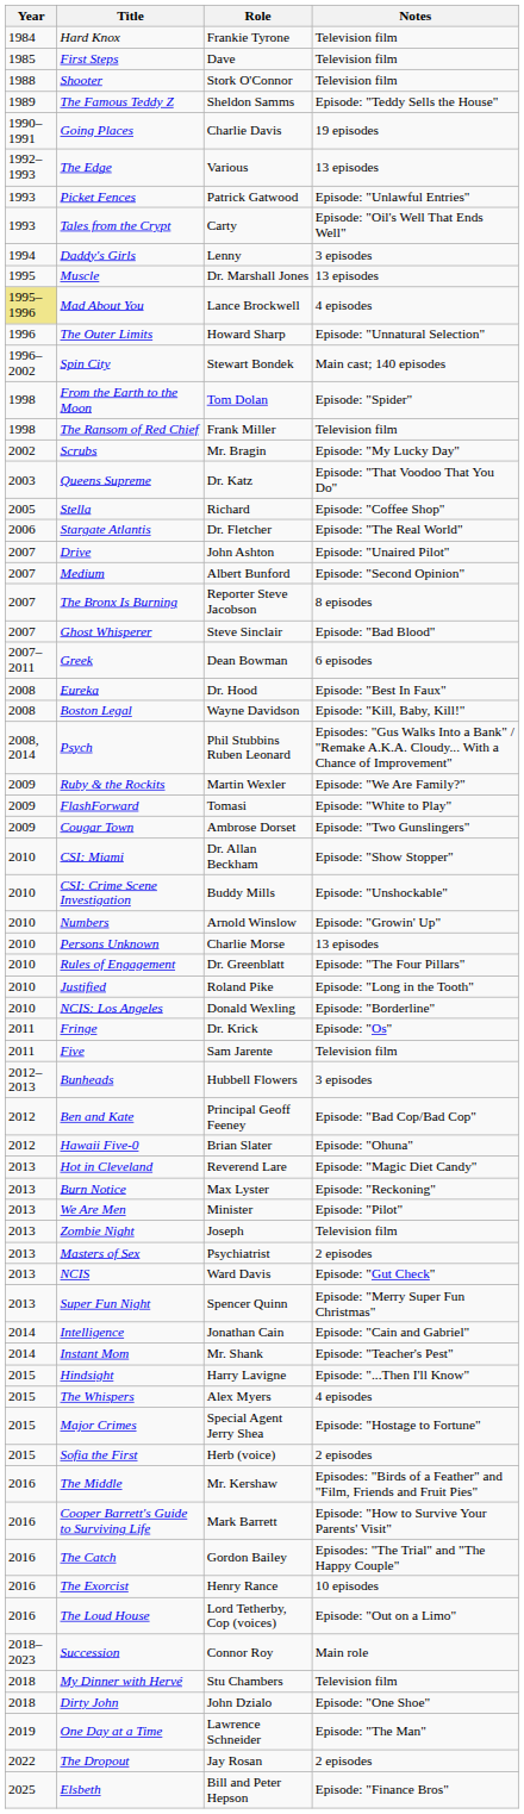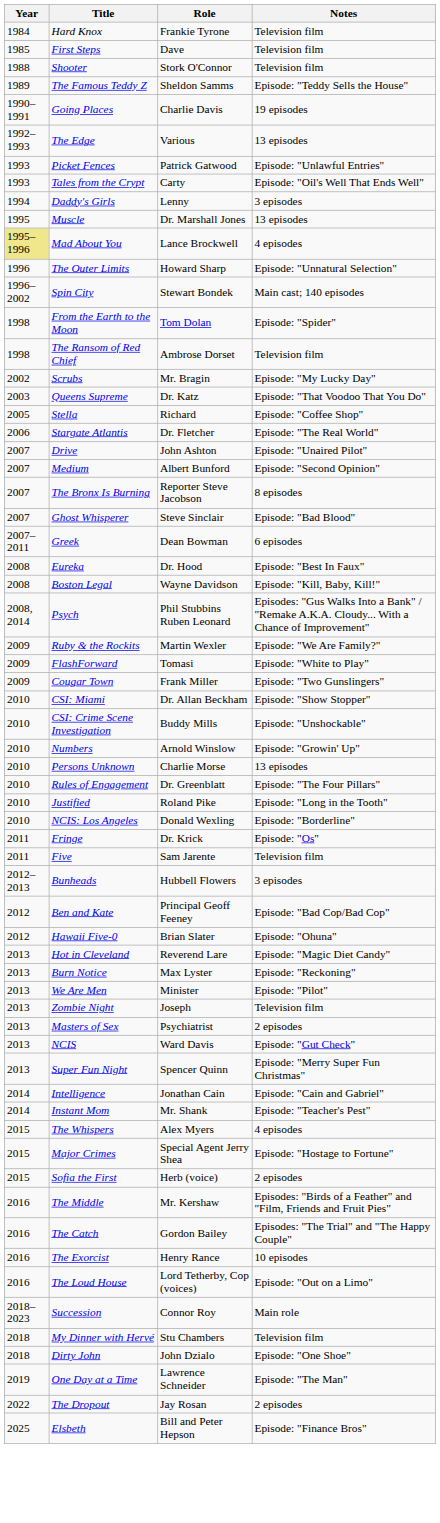The Ransom of Red Chief | Role: Frank Miller -> Ambrose Dorset
Cougar Town | Role: Ambrose Dorset -> Frank Miller
- row: 2015 | Hindsight | Harry Lavigne | Episode: "...Then I'll Know"
- row: 2016 | Cooper Barrett's Guide to Surviving Life | Mark Barrett | Episode: "How to Survive Your Parents' Visit"
